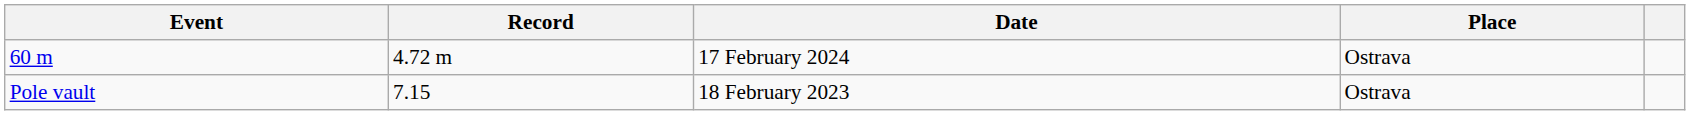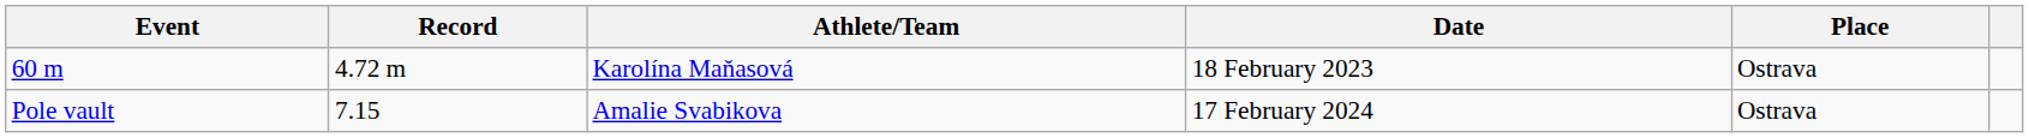+ column: Athlete/Team | Karolína Maňasová | Amalie Svabikova
60 m | Date: 17 February 2024 -> 18 February 2023
Pole vault | Date: 18 February 2023 -> 17 February 2024
